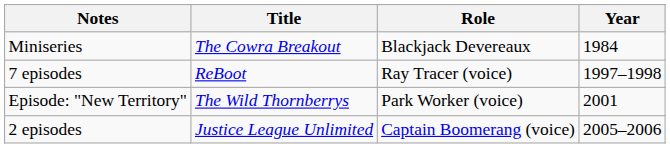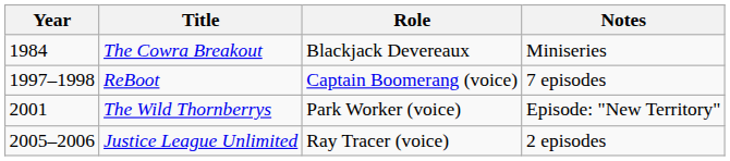columns swapped: Year <-> Notes
ReBoot | Role: Ray Tracer (voice) -> Captain Boomerang (voice)
Justice League Unlimited | Role: Captain Boomerang (voice) -> Ray Tracer (voice)
